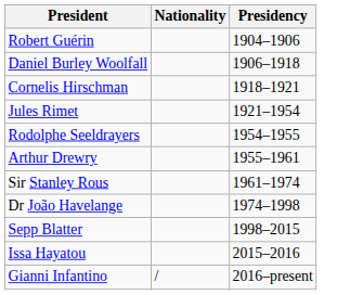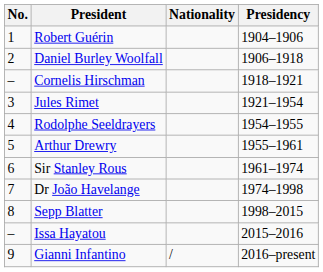+ column: No. | 1 | 2 | – | 3 | 4 | 5 | 6 | 7 | 8 | – | 9
